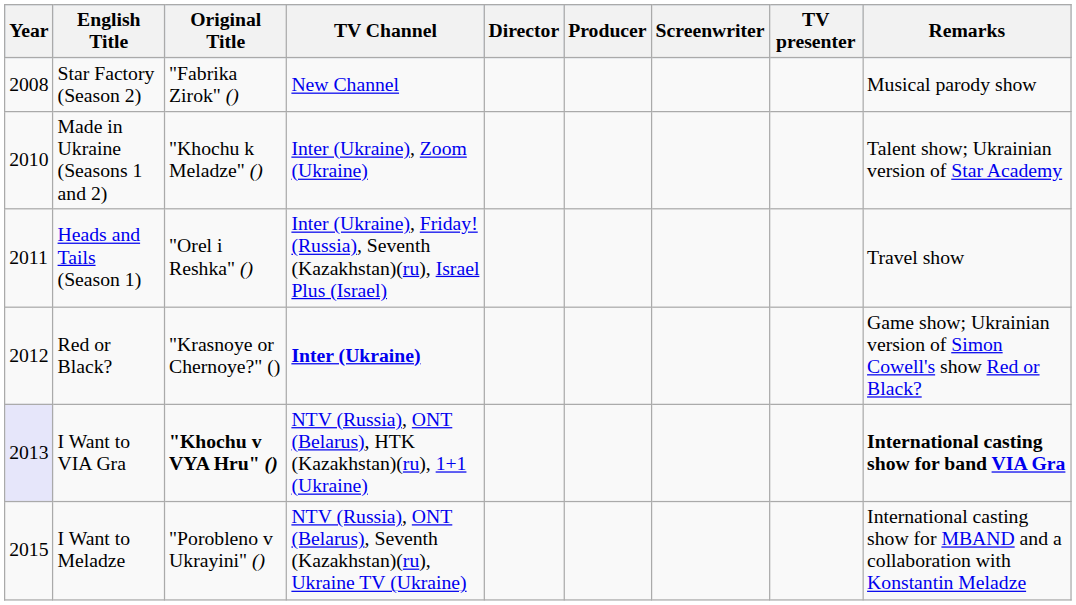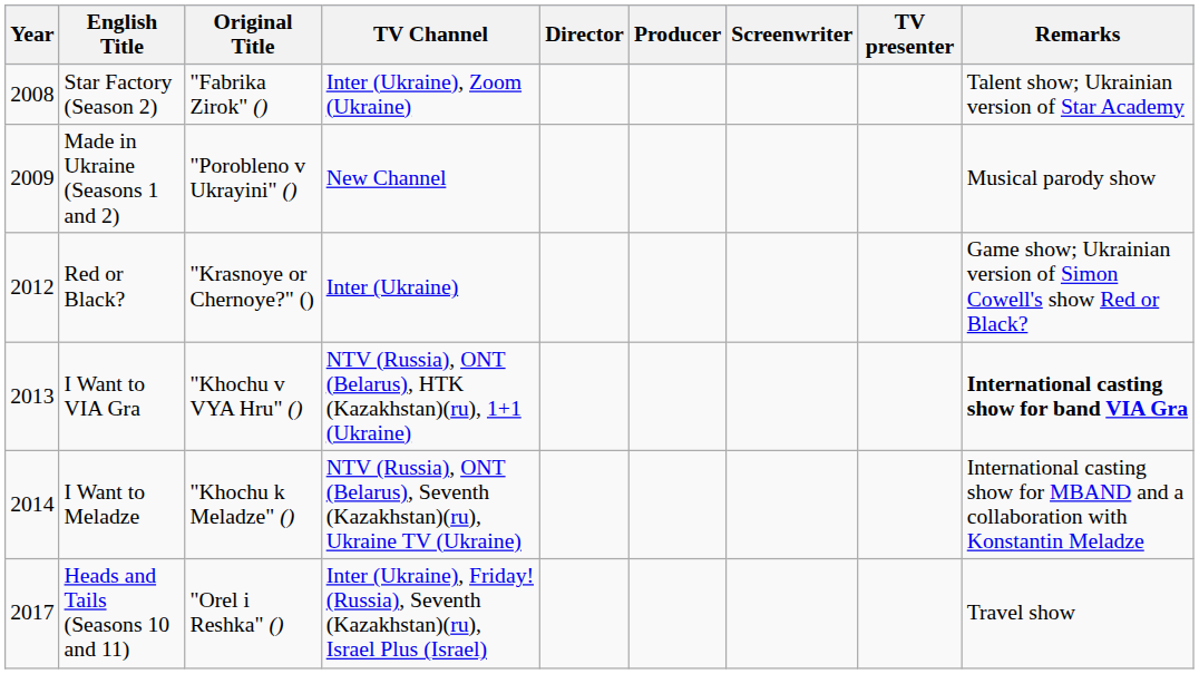Star Factory (Season 2) | TV Channel: New Channel -> Inter (Ukraine), Zoom (Ukraine)
Star Factory (Season 2) | Remarks: Musical parody show -> Talent show; Ukrainian version of Star Academy
Made in Ukraine (Seasons 1 and 2) | Year: 2010 -> 2009
Made in Ukraine (Seasons 1 and 2) | Original Title: "Khochu k Meladze" () -> "Porobleno v Ukrayini" ()
Made in Ukraine (Seasons 1 and 2) | TV Channel: Inter (Ukraine), Zoom (Ukraine) -> New Channel
Made in Ukraine (Seasons 1 and 2) | Remarks: Talent show; Ukrainian version of Star Academy -> Musical parody show
- row: 2011 | Heads and Tails (Season 1) | "Orel i Reshka" () | Inter (Ukraine), Friday! (Russia), Seventh (Kazakhstan)(ru), Israel Plus (Israel) | Travel show
Red or Black? | TV Channel: bold -> normal
I Want to VIA Gra | Year: lavender background -> no background
I Want to VIA Gra | Original Title: bold -> normal
I Want to Meladze | Year: 2015 -> 2014
I Want to Meladze | Original Title: "Porobleno v Ukrayini" () -> "Khochu k Meladze" ()
+ row: 2017 | Heads and Tails (Seasons 10 and 11) | "Orel i Reshka" () | Inter (Ukraine), Friday! (Russia), Seventh (Kazakhstan)(ru), Israel Plus (Israel) | Travel show
